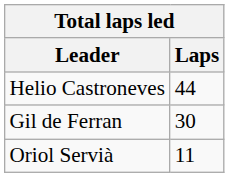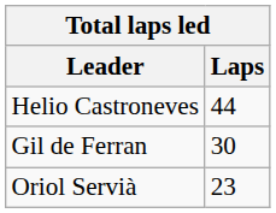Oriol Servià | Laps: 11 -> 23
